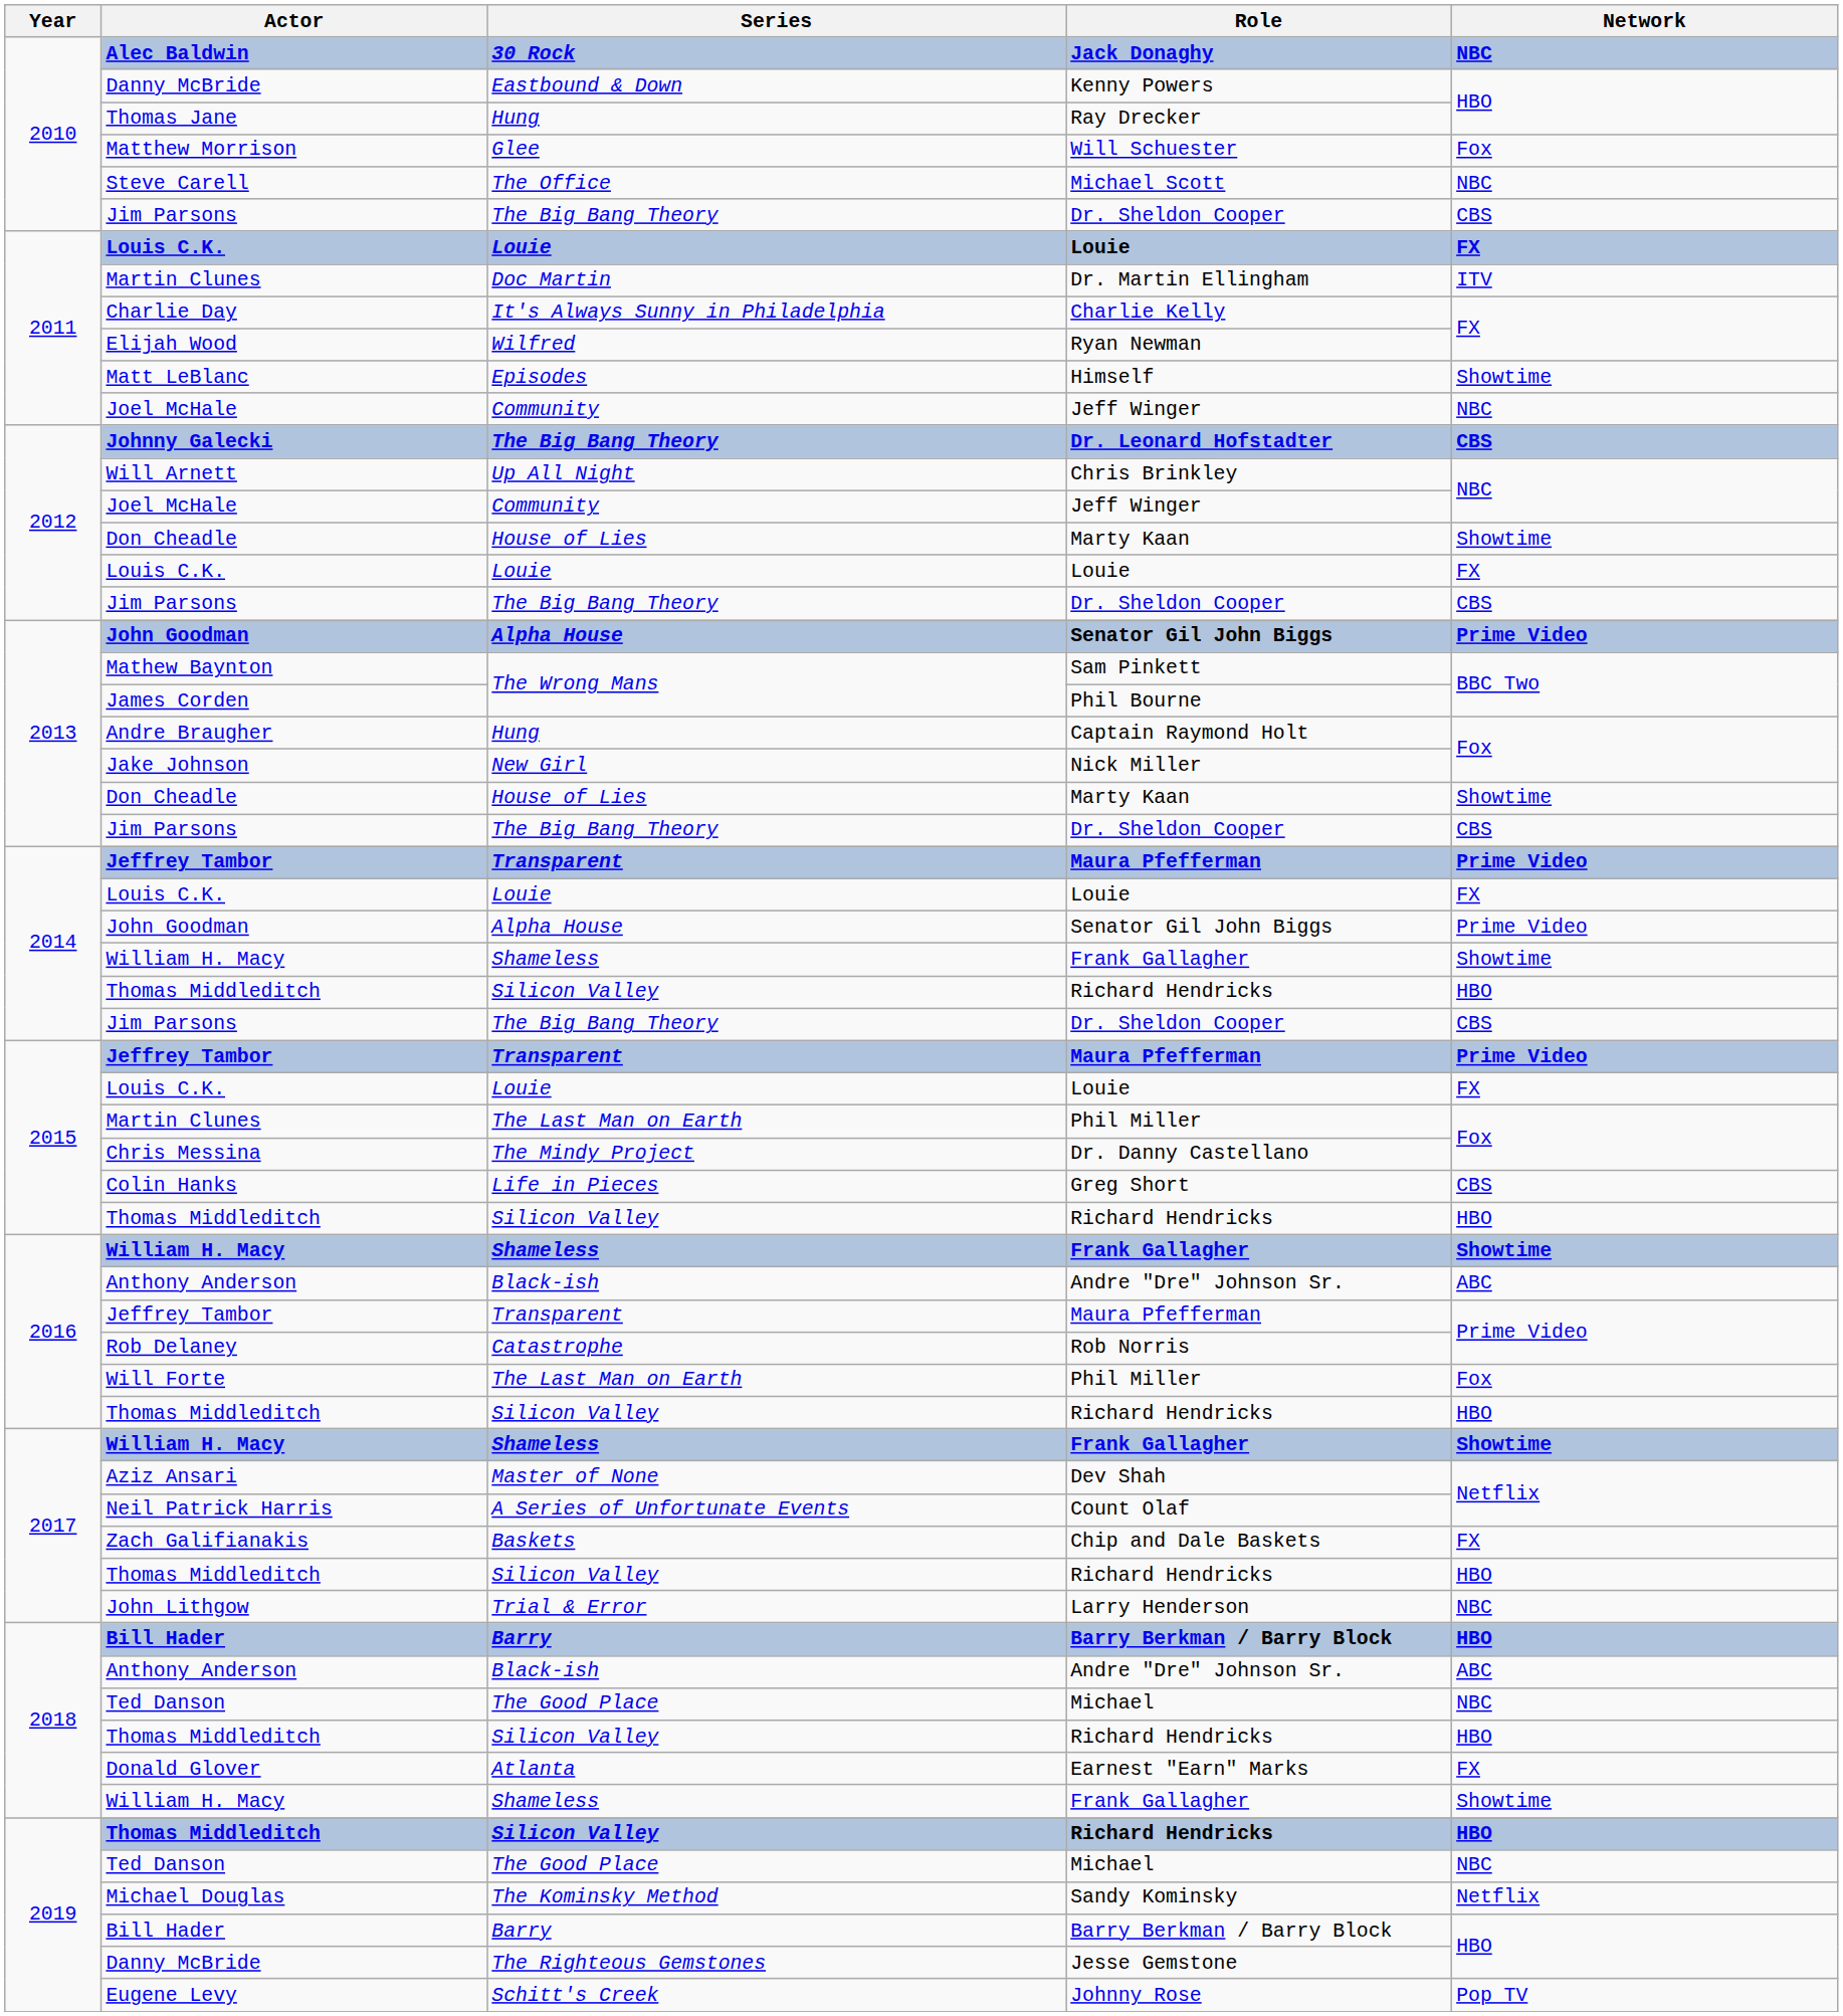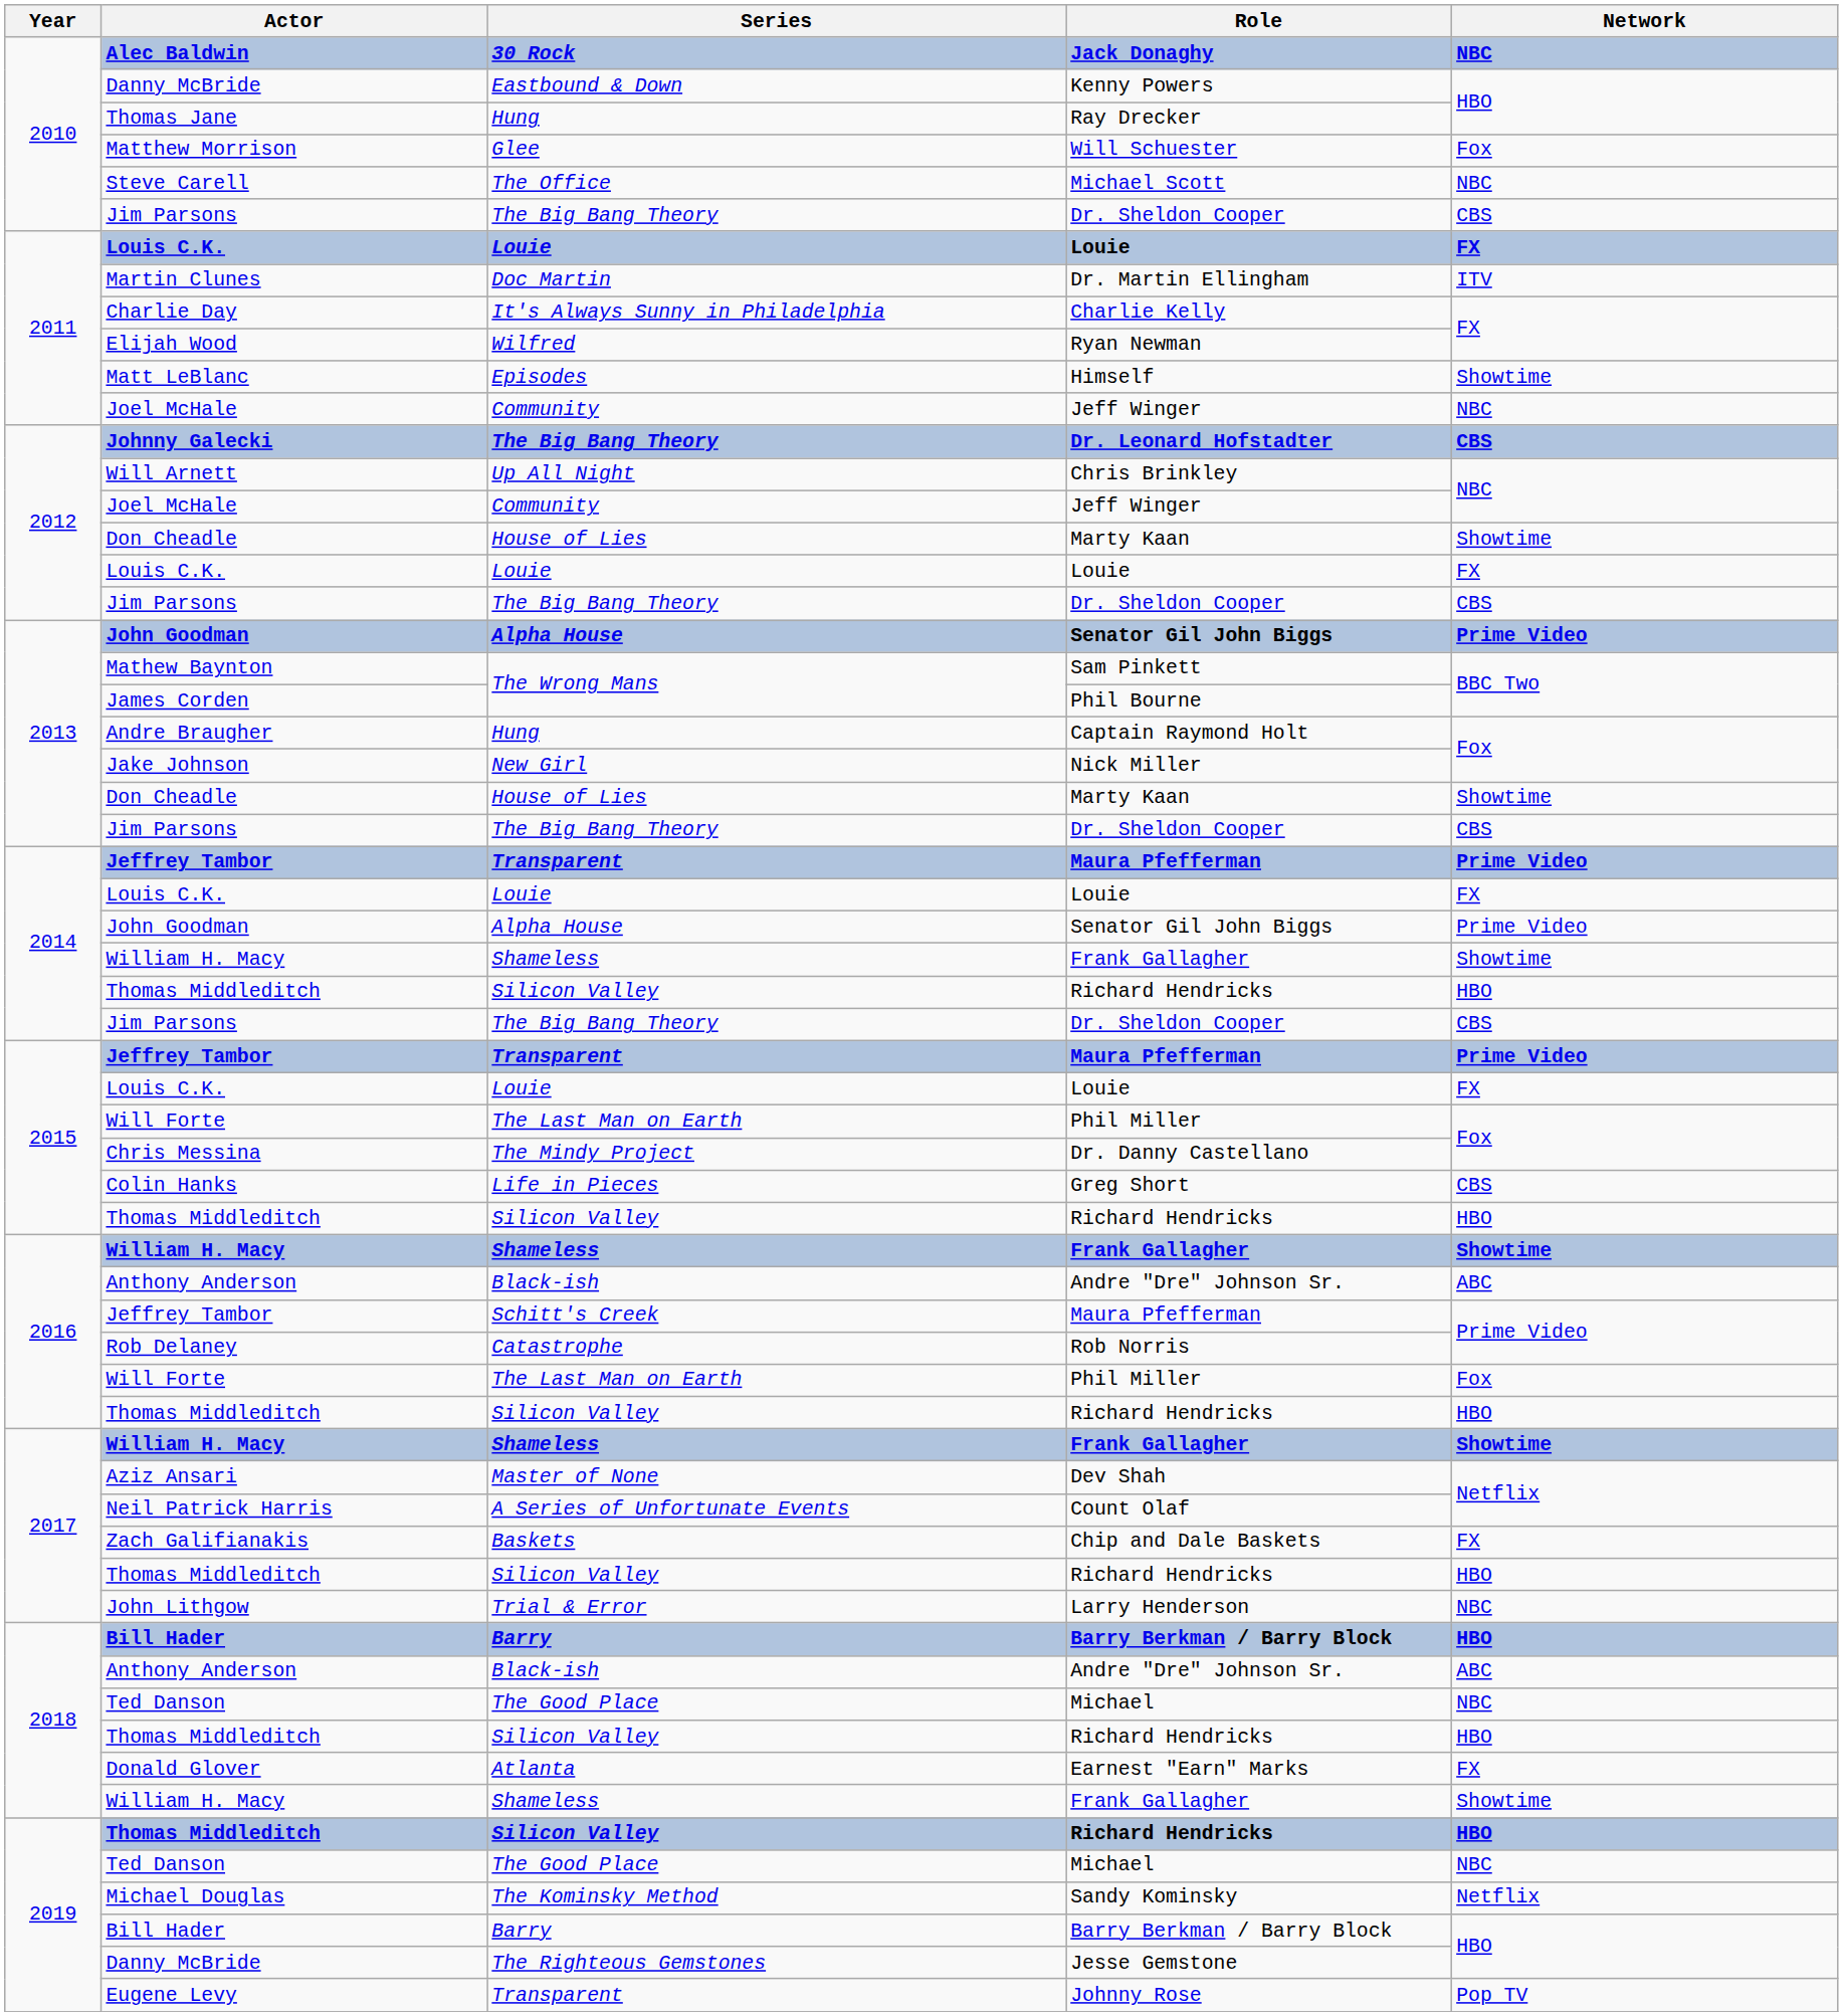2015 / Phil Miller | Actor: Martin Clunes -> Will Forte
2016 / Maura Pfefferman | Series: Transparent -> Schitt's Creek
Johnny Rose | Series: Schitt's Creek -> Transparent
